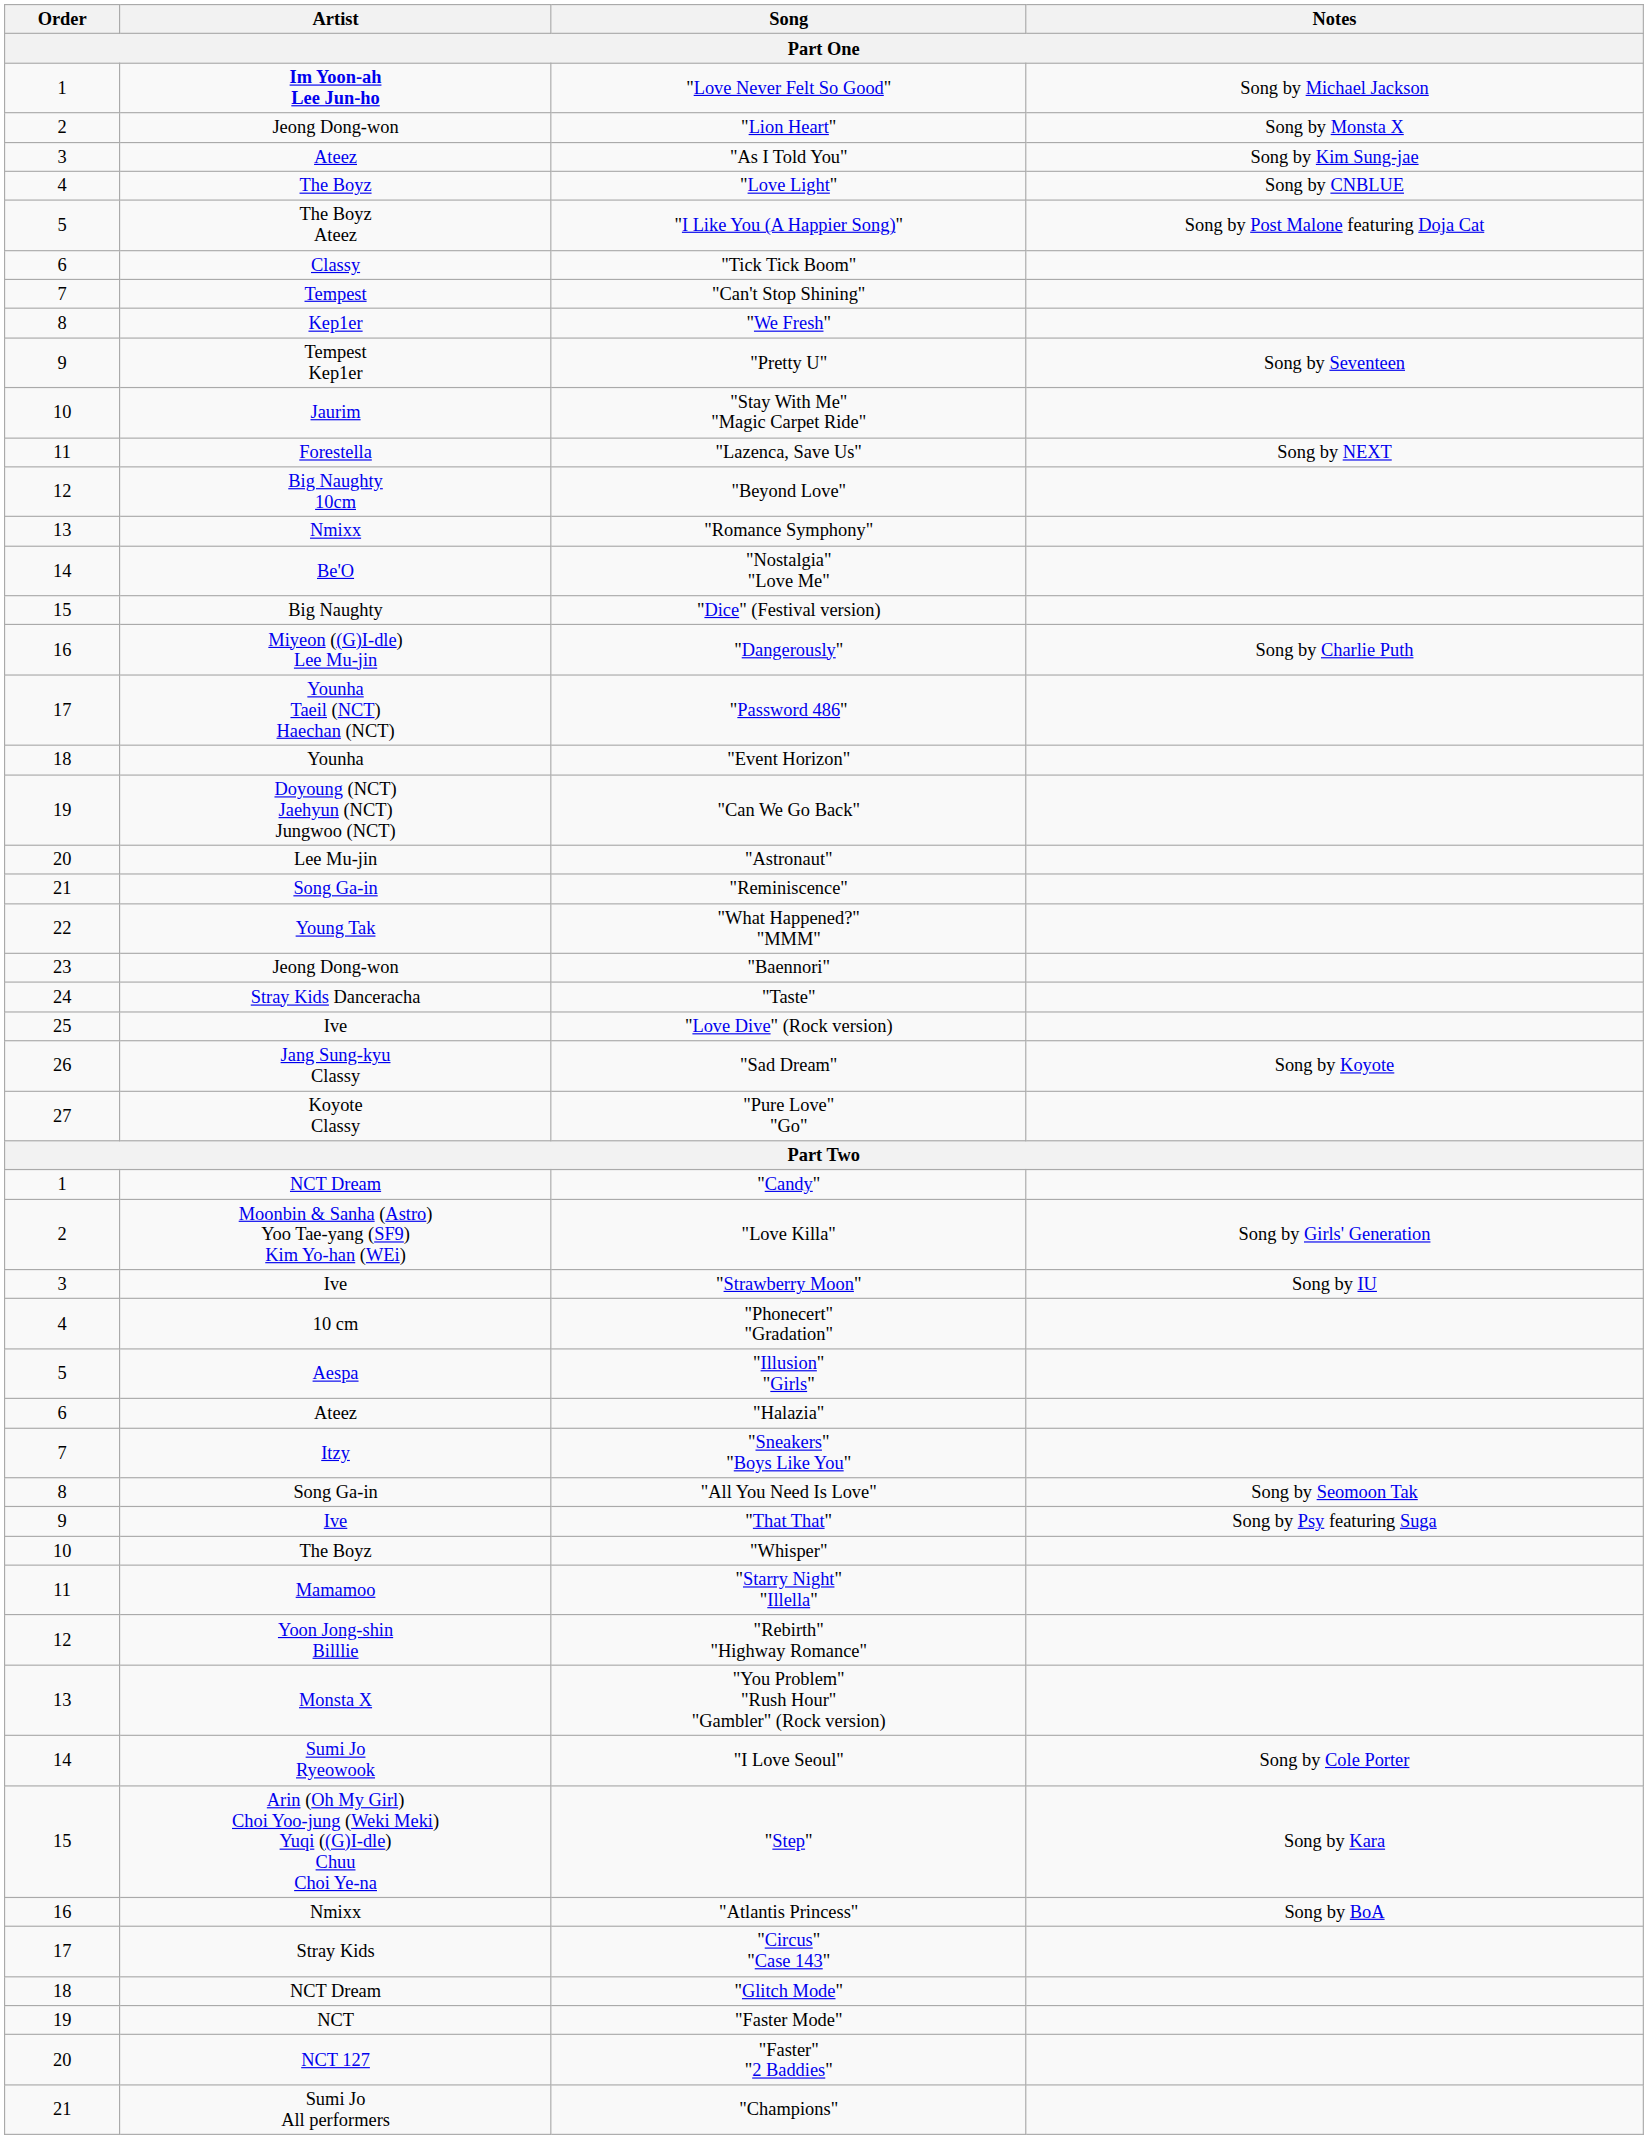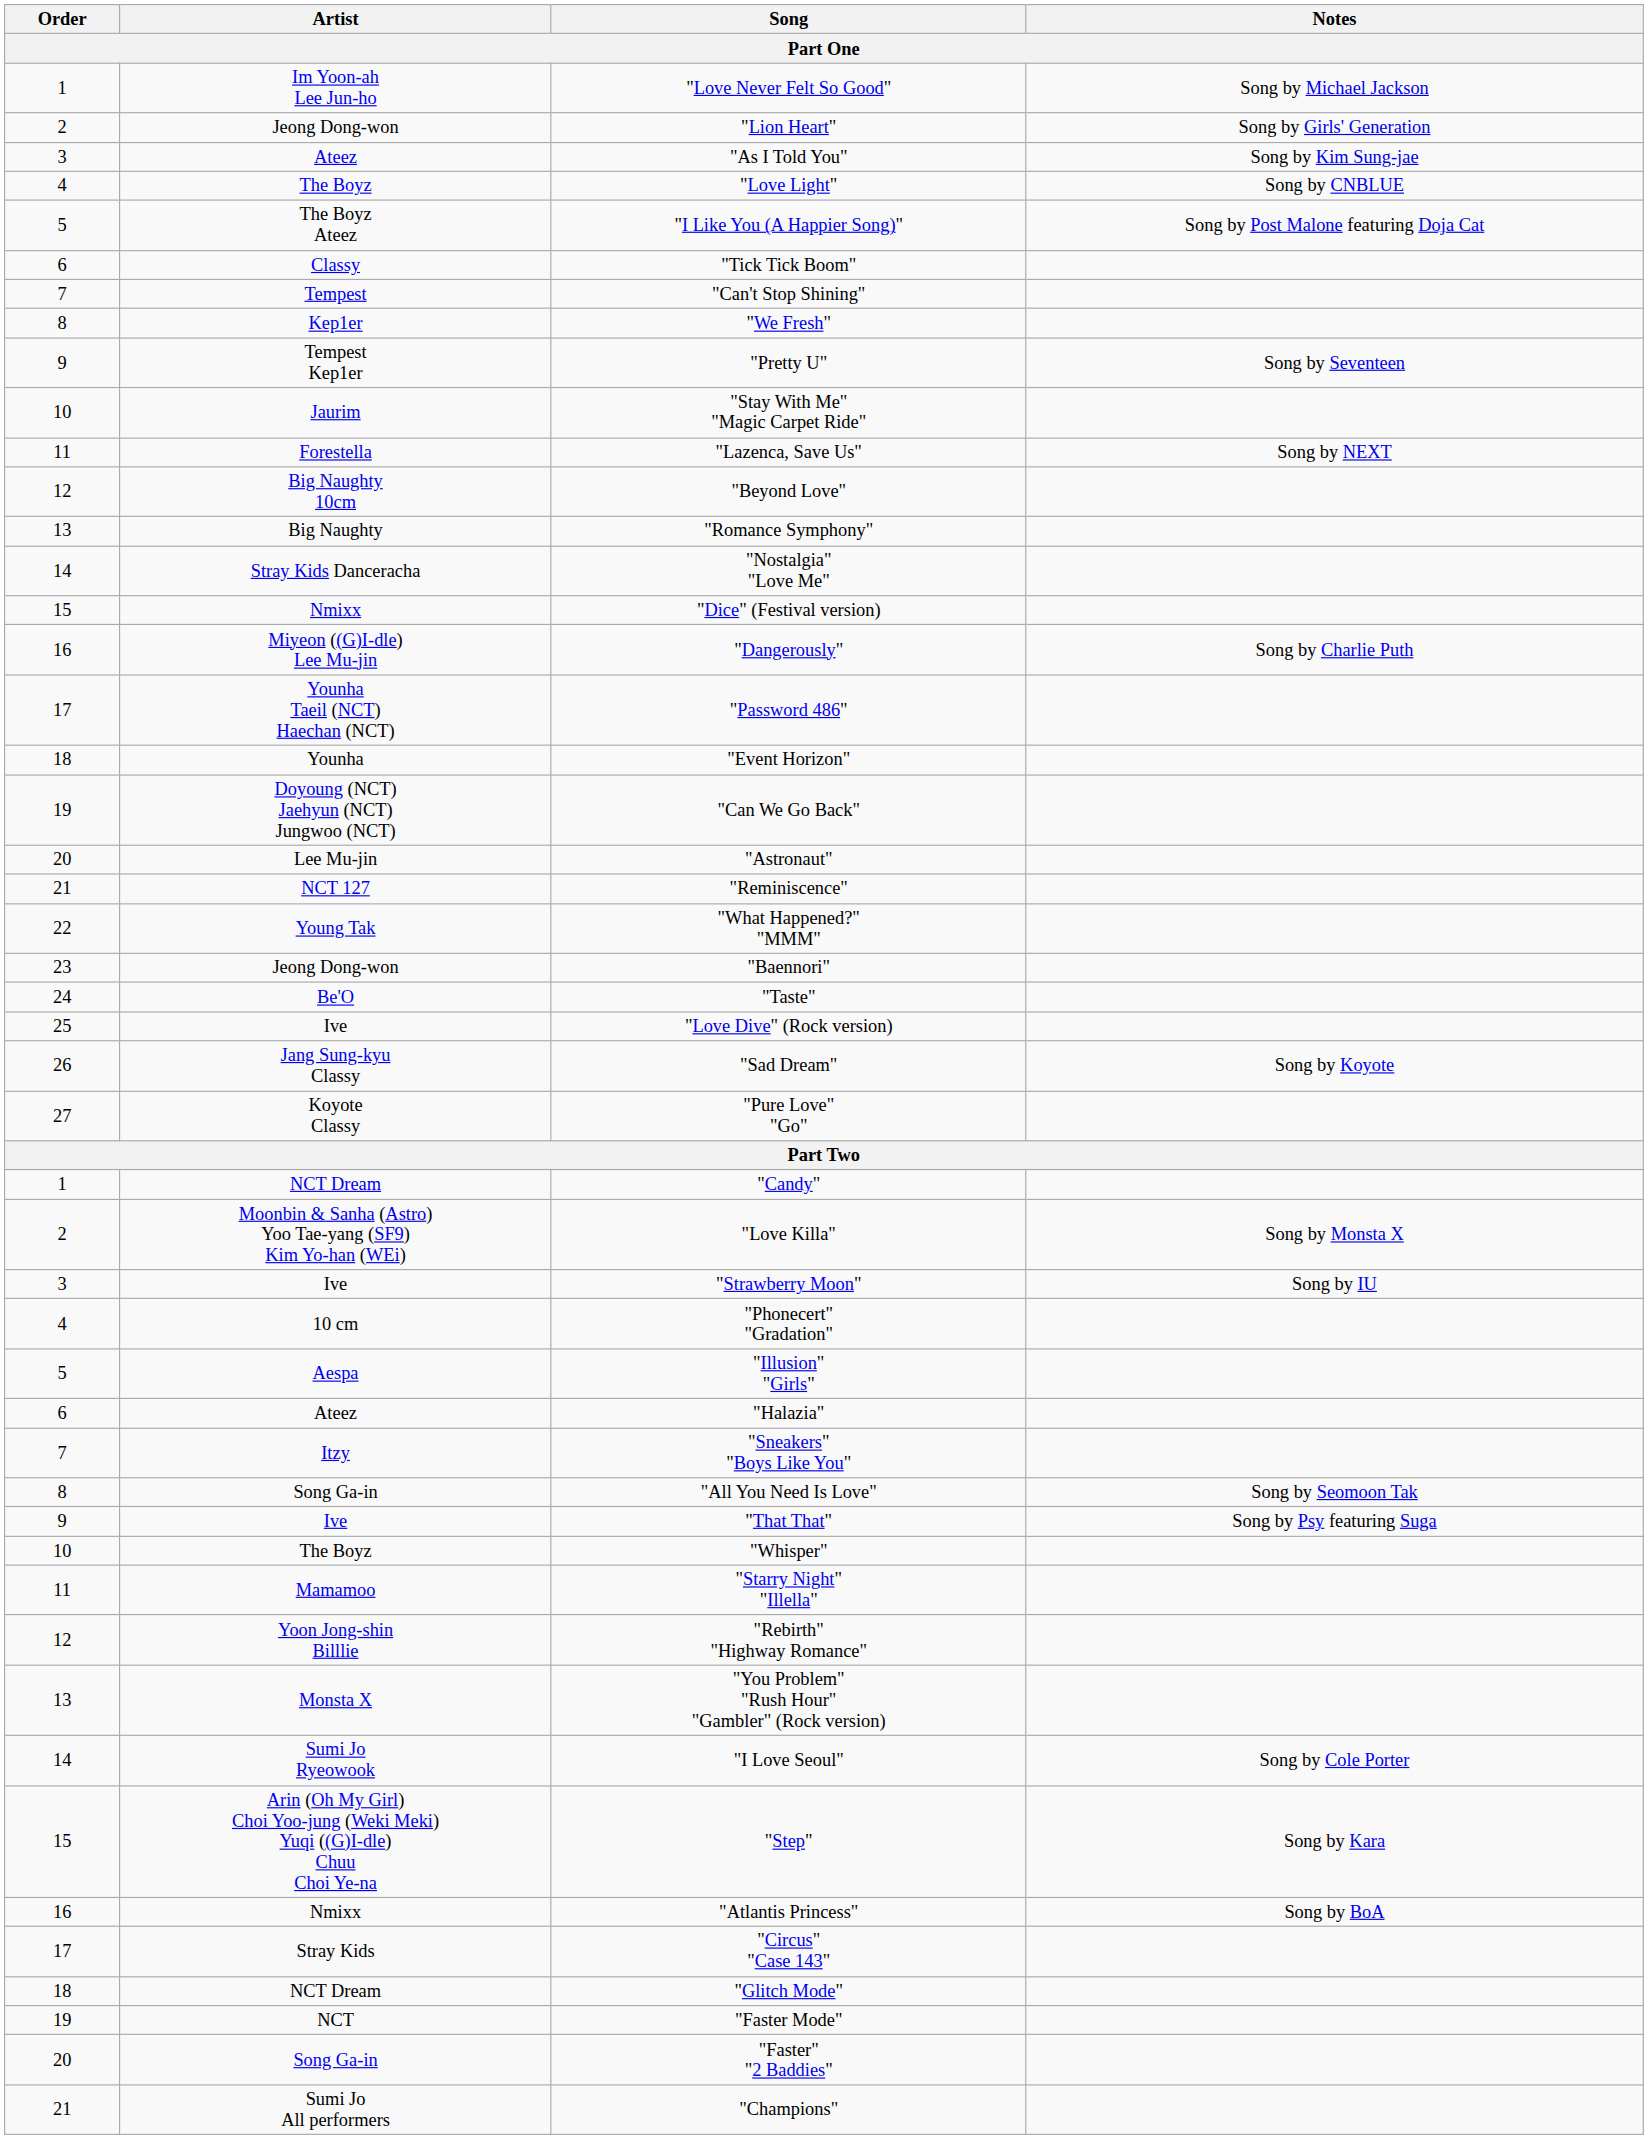"Love Never Felt So Good" | Artist: bold -> normal
"Lion Heart" | Notes: Song by Monsta X -> Song by Girls' Generation
"Romance Symphony" | Artist: Nmixx -> Big Naughty
"Nostalgia" "Love Me" | Artist: Be'O -> Stray Kids Danceracha
"Dice" (Festival version) | Artist: Big Naughty -> Nmixx
"Reminiscence" | Artist: Song Ga-in -> NCT 127
"Taste" | Artist: Stray Kids Danceracha -> Be'O
"Love Killa" | Notes: Song by Girls' Generation -> Song by Monsta X
"Faster" "2 Baddies" | Artist: NCT 127 -> Song Ga-in
